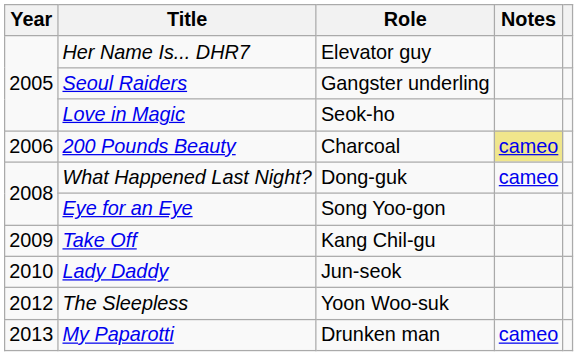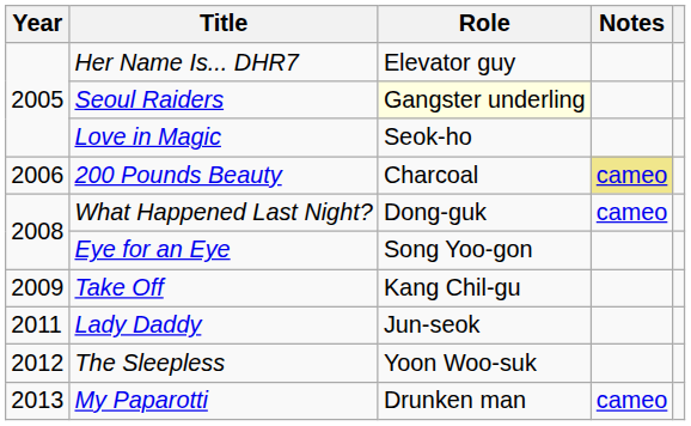Seoul Raiders | Role: no background -> lightyellow background
Lady Daddy | Year: 2010 -> 2011
